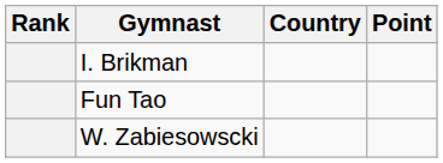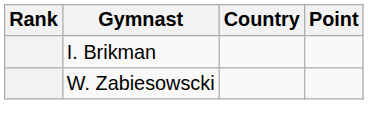- row: Fun Tao
